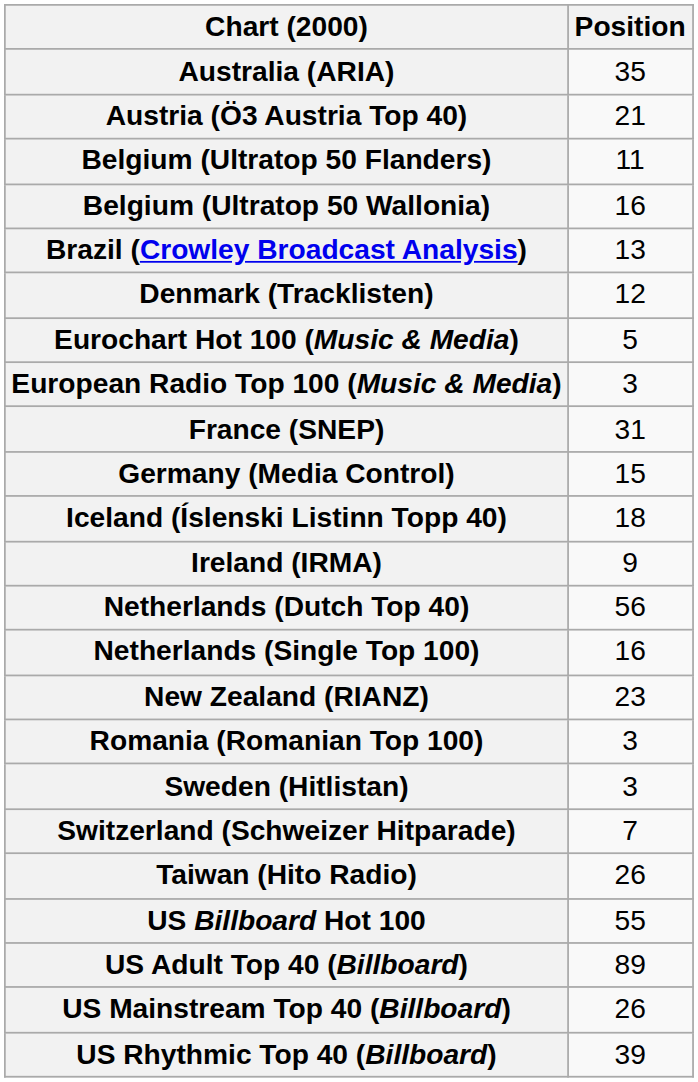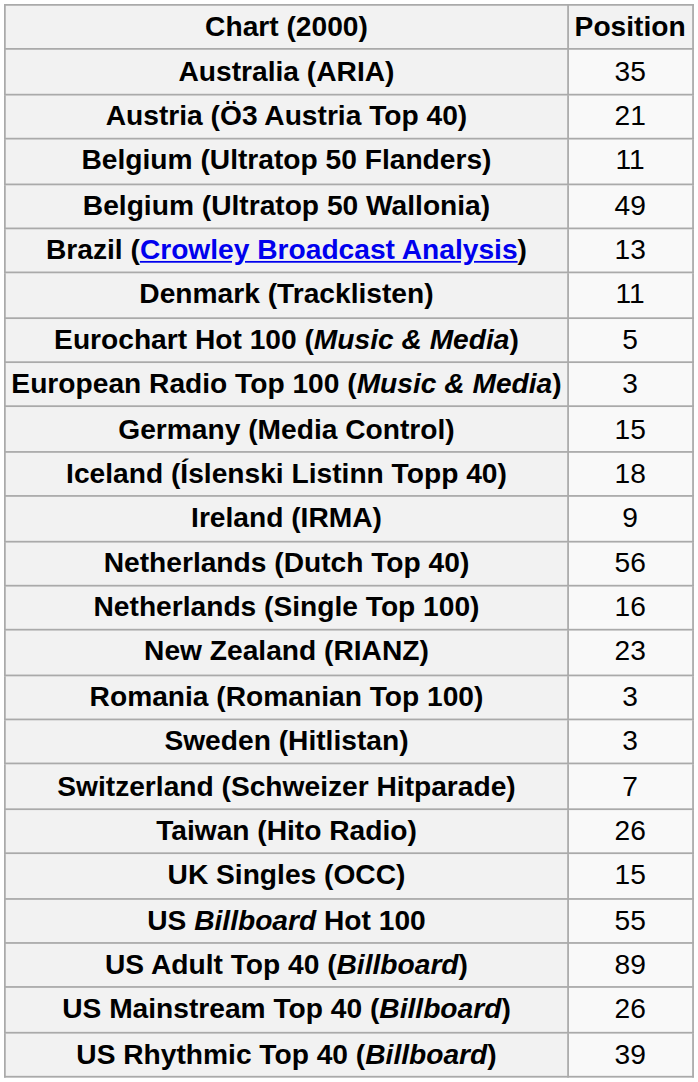Belgium (Ultratop 50 Wallonia) | Position: 16 -> 49
Denmark (Tracklisten) | Position: 12 -> 11
- row: France (SNEP) | 31
+ row: UK Singles (OCC) | 15
